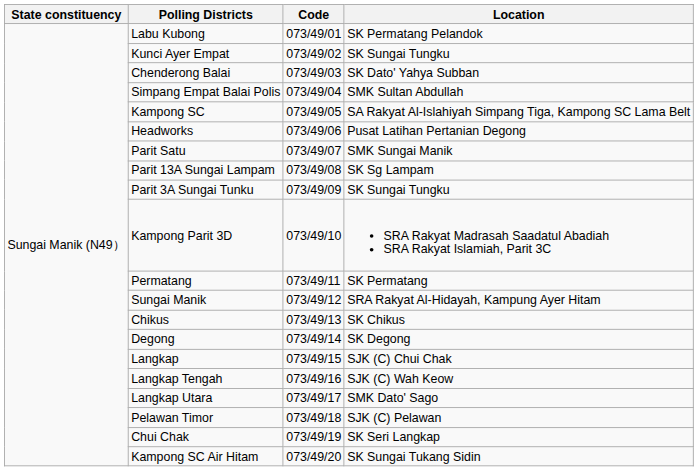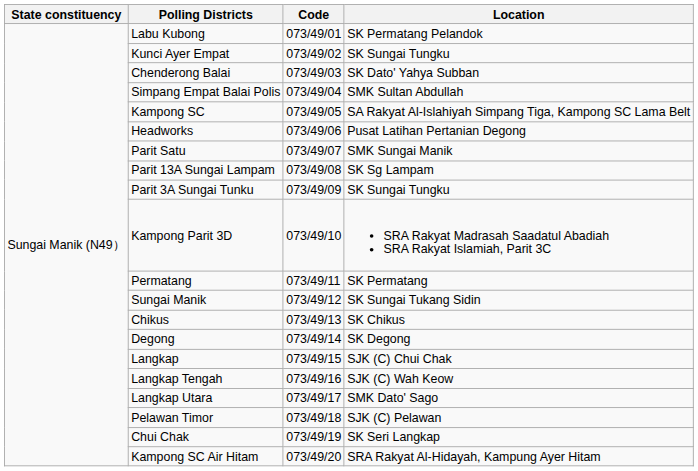Sungai Manik | Location: SRA Rakyat Al-Hidayah, Kampung Ayer Hitam -> SK Sungai Tukang Sidin
Kampong SC Air Hitam | Location: SK Sungai Tukang Sidin -> SRA Rakyat Al-Hidayah, Kampung Ayer Hitam
